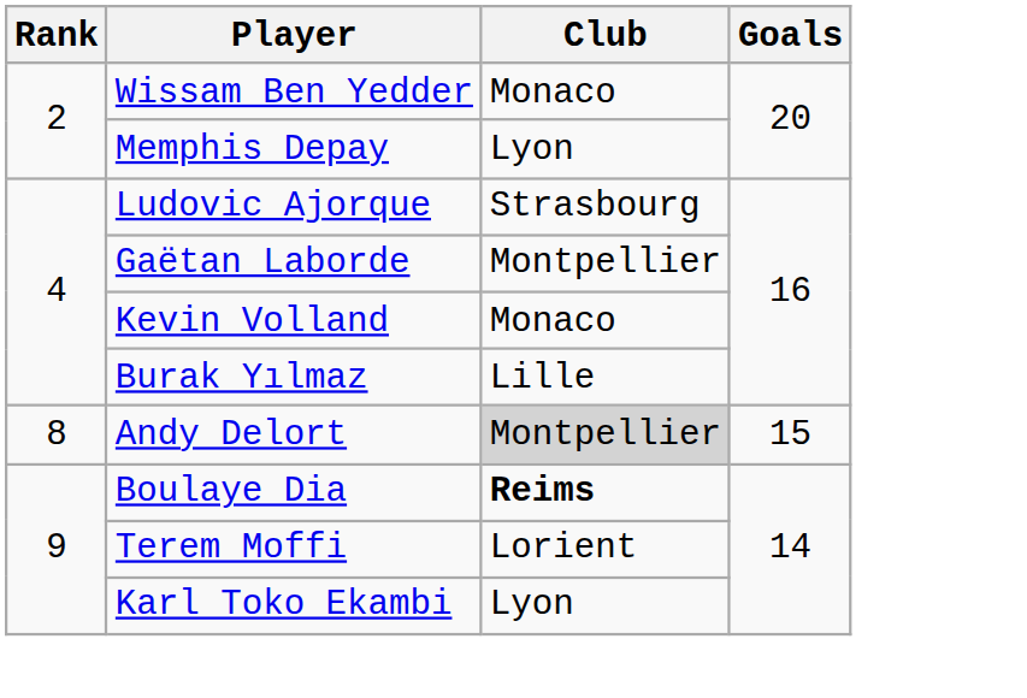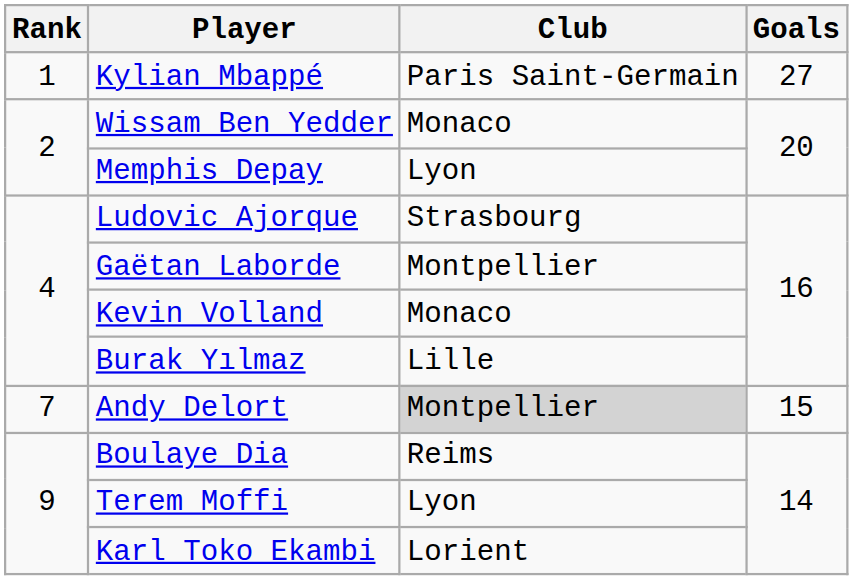+ row: 1 | Kylian Mbappé | Paris Saint-Germain | 27
Andy Delort | Rank: 8 -> 7
Boulaye Dia | Club: bold -> normal
Terem Moffi | Club: Lorient -> Lyon
Karl Toko Ekambi | Club: Lyon -> Lorient
